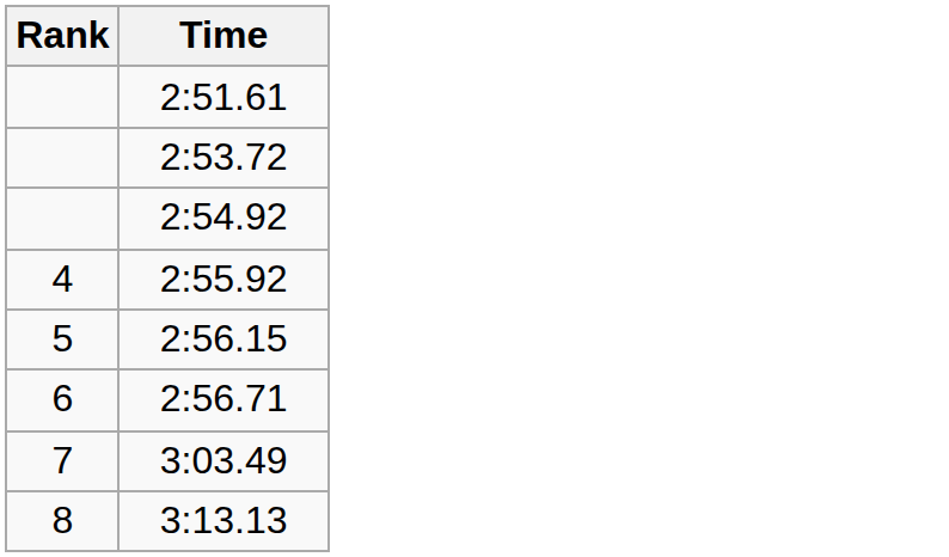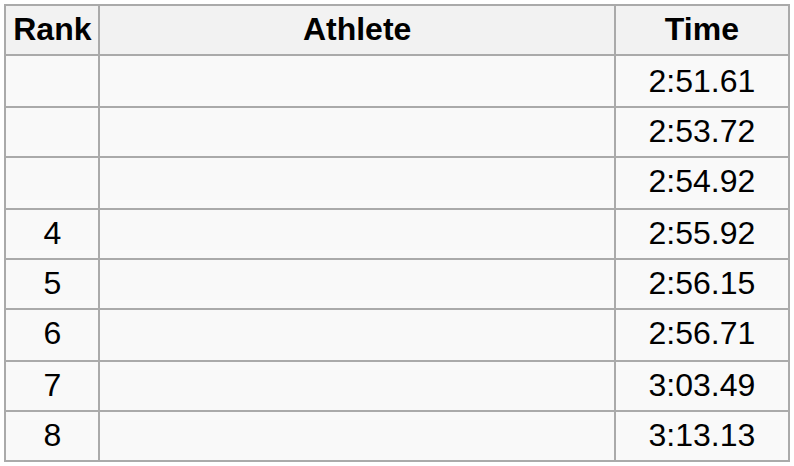+ column: Athlete
